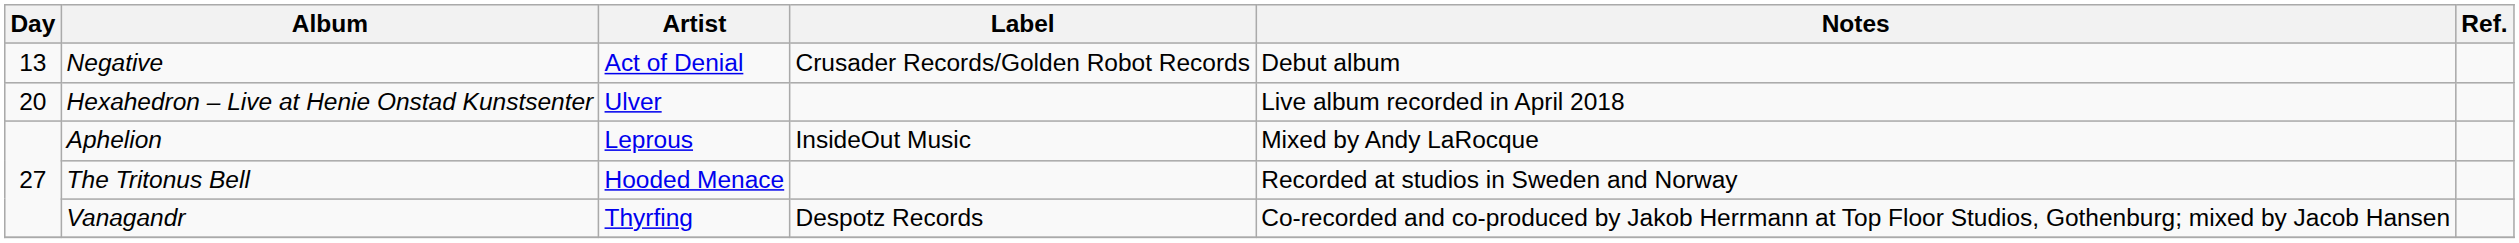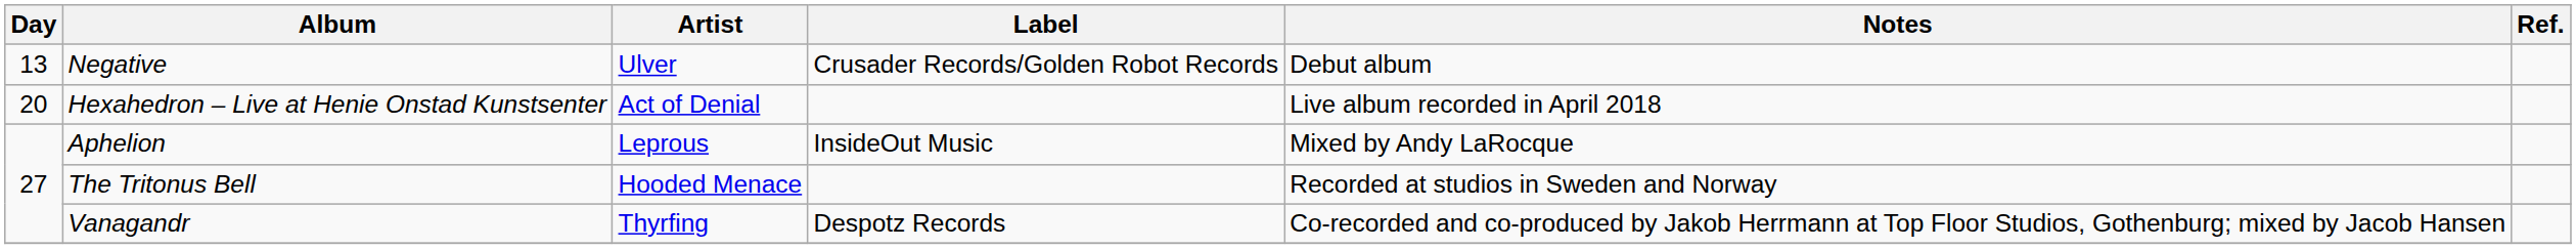Negative | Artist: Act of Denial -> Ulver
Hexahedron – Live at Henie Onstad Kunstsenter | Artist: Ulver -> Act of Denial
